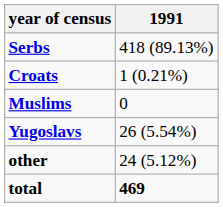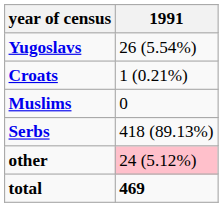rows swapped: Serbs <-> Yugoslavs
other | 1991: no background -> pink background
